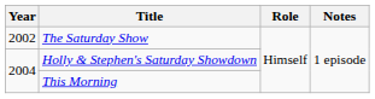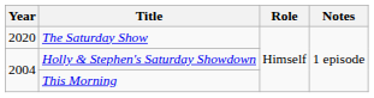The Saturday Show | Year: 2002 -> 2020
